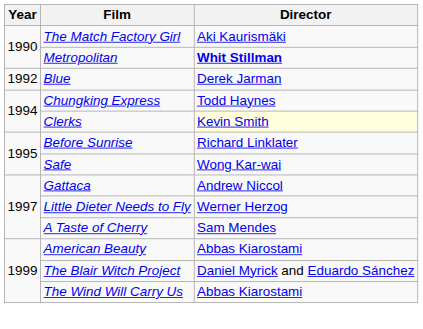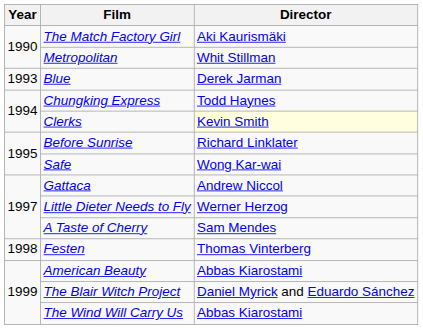Metropolitan | Director: bold -> normal
Blue | Year: 1992 -> 1993
+ row: 1998 | Festen | Thomas Vinterberg
